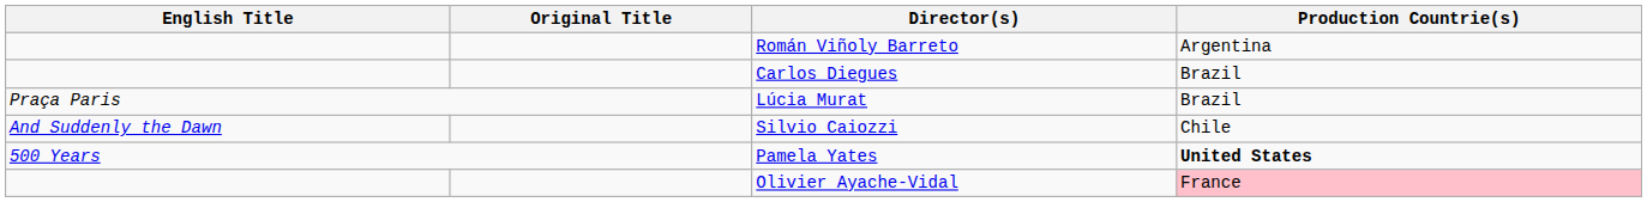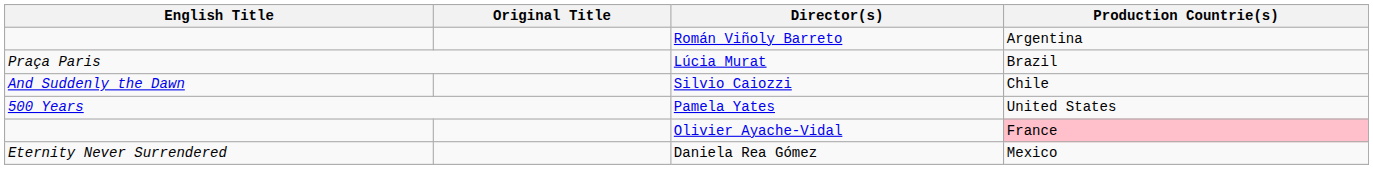- row: Carlos Diegues | Brazil
Pamela Yates | Production Countrie(s): bold -> normal
+ row: Eternity Never Surrendered | Daniela Rea Gómez | Mexico
